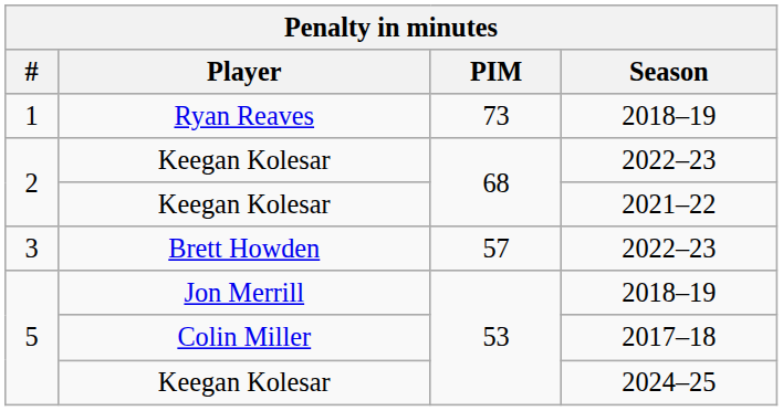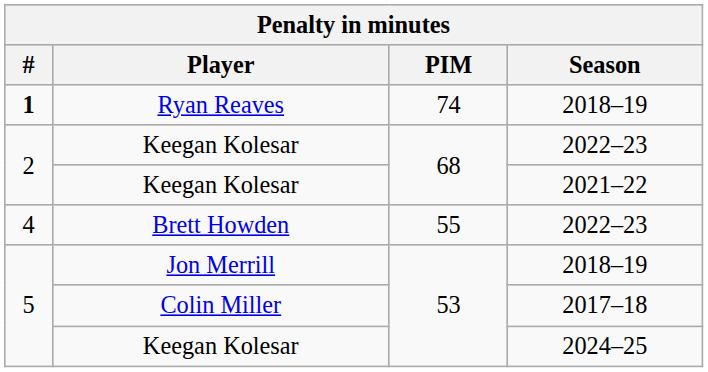Ryan Reaves | #: normal -> bold
Ryan Reaves | PIM: 73 -> 74
Brett Howden | #: 3 -> 4
Brett Howden | PIM: 57 -> 55
